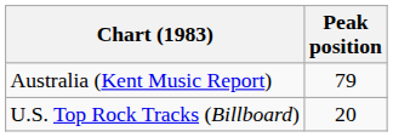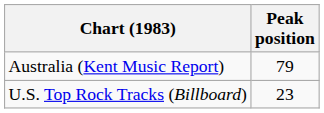U.S. Top Rock Tracks (Billboard) | Peak position: 20 -> 23
